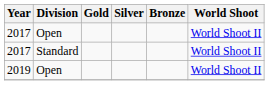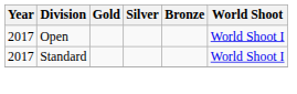2017 / Open | World Shoot: World Shoot II -> World Shoot I
2017 / Standard | World Shoot: World Shoot II -> World Shoot I
- row: 2019 | Open | World Shoot II
